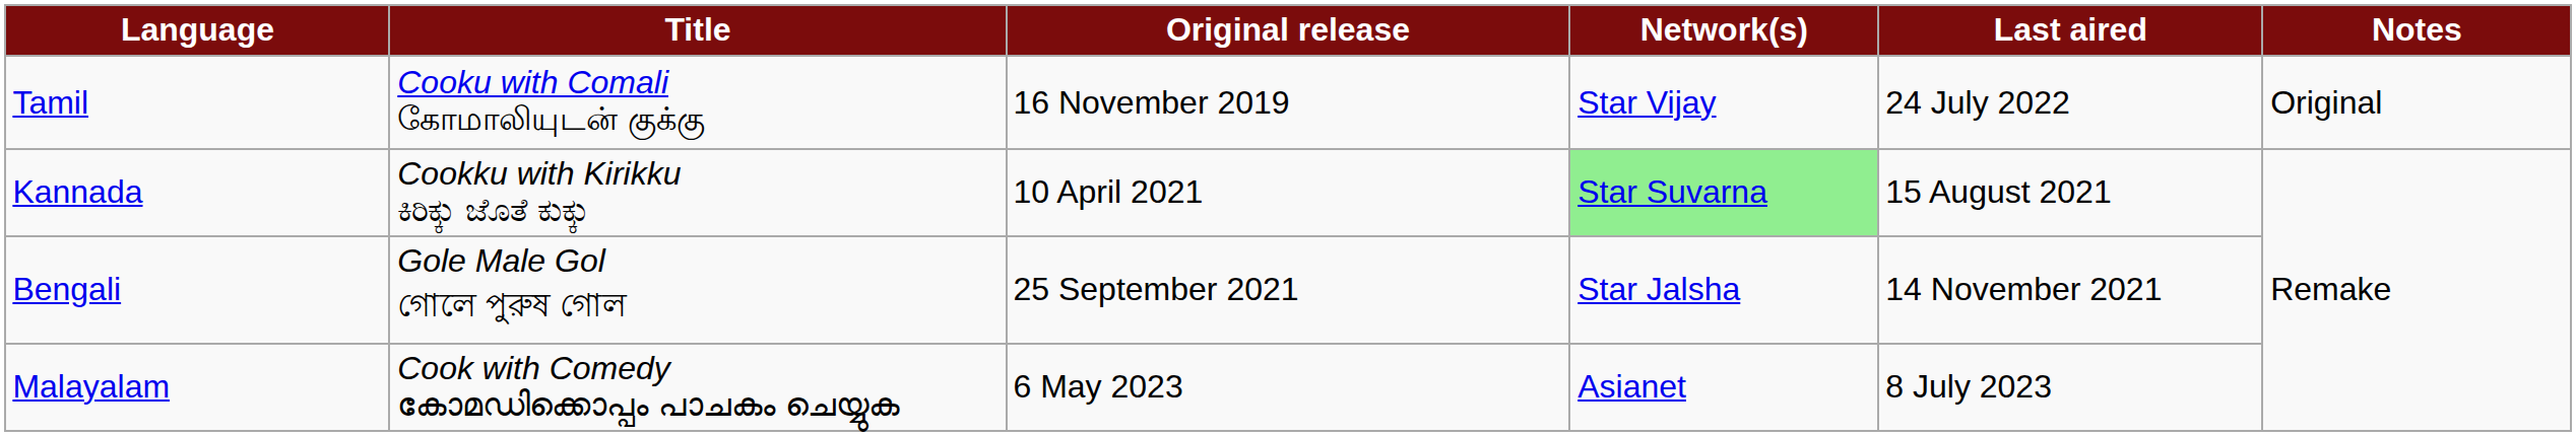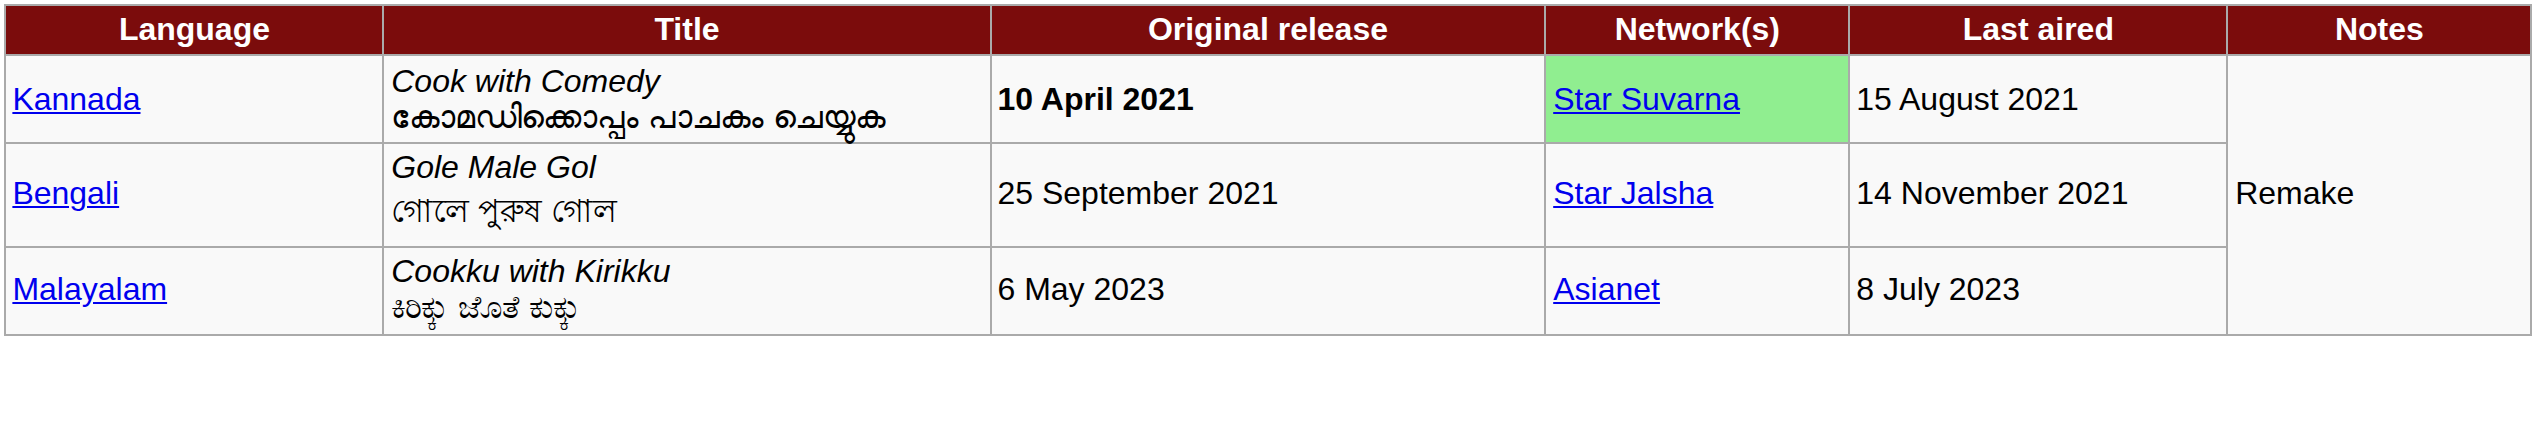- row: Tamil | Cooku with Comali கோமாலியுடன் குக்கு | 16 November 2019 | Star Vijay | 24 July 2022 | Original
Kannada | Title: Cookku with Kirikku ಕಿರಿಕ್ಕು ಜೊತೆ ಕುಕ್ಕು -> Cook with Comedy കോമഡിക്കൊപ്പം പാചകം ചെയ്യുക
Kannada | Original release: normal -> bold
Malayalam | Title: Cook with Comedy കോമഡിക്കൊപ്പം പാചകം ചെയ്യുക -> Cookku with Kirikku ಕಿರಿಕ್ಕು ಜೊತೆ ಕುಕ್ಕು
